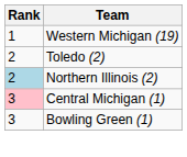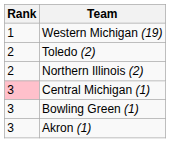Northern Illinois (2) | Rank: lightblue background -> no background
+ row: 3 | Akron (1)
